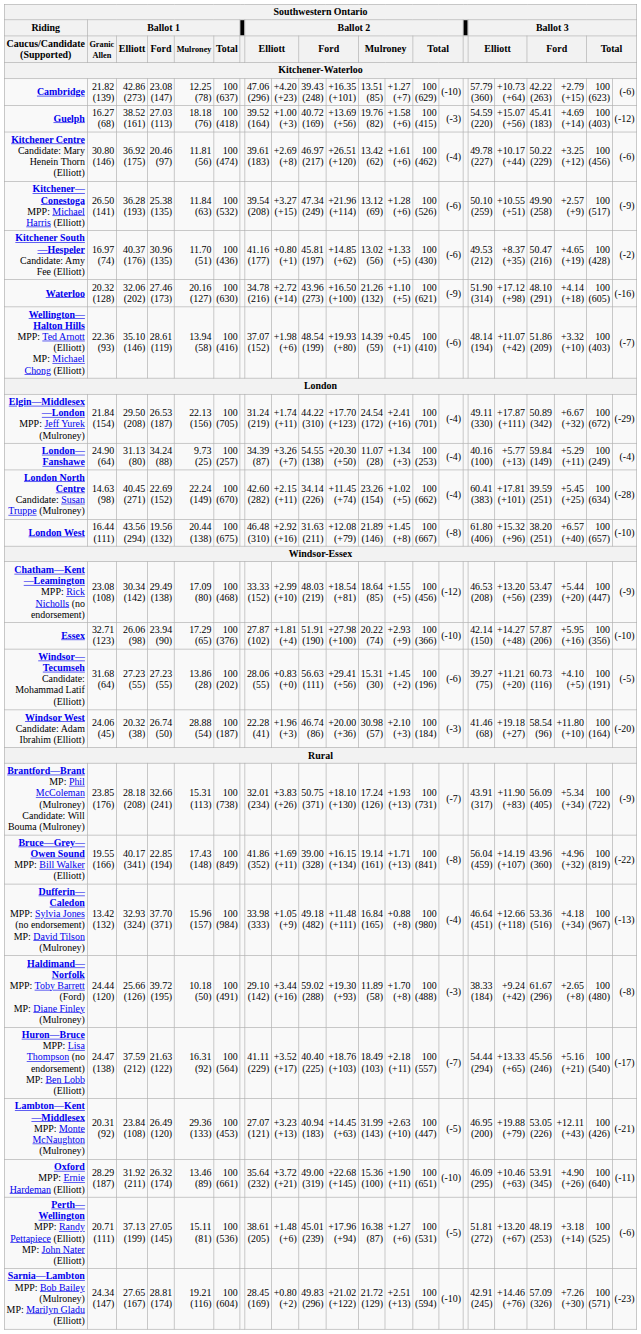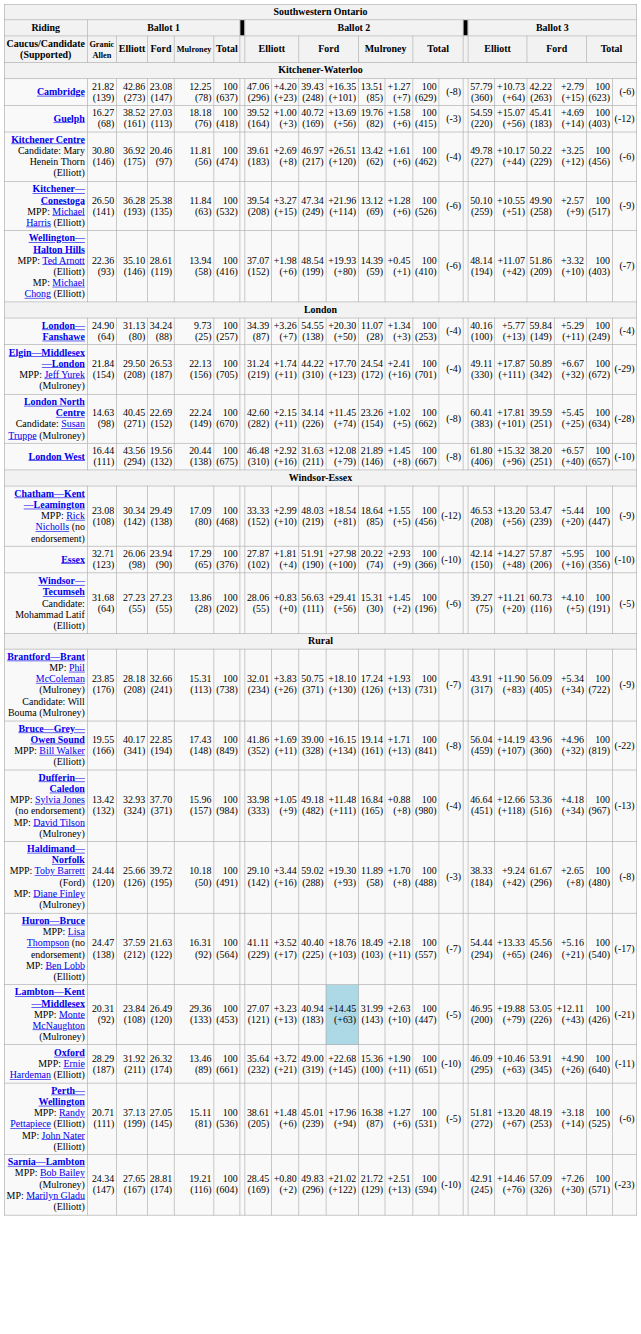Cambridge | column 15: (-10) -> (-8)
- row: Kitchener South—Hespeler Candidate: Amy Fee (Elliott) | 16.97 (74) | 40.37 (176) | 30.96 (135) | 11.70 (51) | 100 (436) | 41.16 (177) | +0.80 (+1) | 45.81 (197) | +14.85 (+62) | 13.02 (56) | +1.33 (+5) | 100 (430) | (-6) | 49.53 (212) | +8.37 (+35) | 50.47 (216) | +4.65 (+19) | 100 (428) | (-2)
- row: Waterloo | 20.32 (128) | 32.06 (202) | 27.46 (173) | 20.16 (127) | 100 (630) | 34.78 (216) | +2.72 (+14) | 43.96 (273) | +16.50 (+100) | 21.26 (132) | +1.10 (+5) | 100 (621) | (-9) | 51.90 (314) | +17.12 (+98) | 48.10 (291) | +4.14 (+18) | 100 (605) | (-16)
rows swapped: Elgin—Middlesex—London MPP: Jeff Yurek (Mulroney) <-> London—Fanshawe
London North Centre Candidate: Susan Truppe (Mulroney) | column 15: (-4) -> (-8)
- row: Windsor West Candidate: Adam Ibrahim (Elliott) | 24.06 (45) | 20.32 (38) | 26.74 (50) | 28.88 (54) | 100 (187) | 22.28 (41) | +1.96 (+3) | 46.74 (86) | +20.00 (+36) | 30.98 (57) | +2.10 (+3) | 100 (184) | (-3) | 41.46 (68) | +19.18 (+27) | 58.54 (96) | +11.80 (+10) | 100 (164) | (-20)
Lambton—Kent—Middlesex MPP: Monte McNaughton (Mulroney) | column 11: no background -> lightblue background
